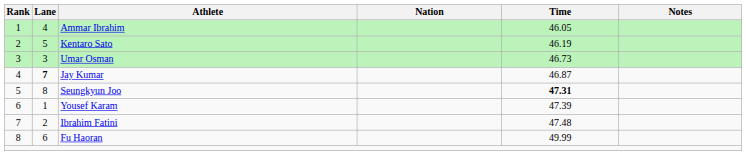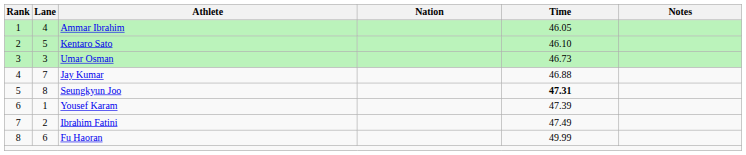Kentaro Sato | Time: 46.19 -> 46.10
Jay Kumar | Lane: bold -> normal
Jay Kumar | Time: 46.87 -> 46.88
Ibrahim Fatini | Time: 47.48 -> 47.49
